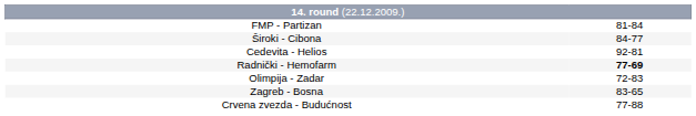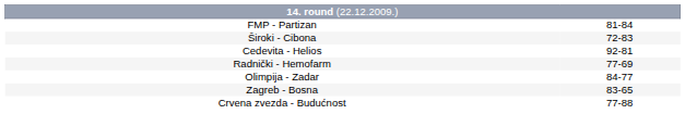Široki - Cibona | column 2: 84-77 -> 72-83
Radnički - Hemofarm | column 2: bold -> normal
Olimpija - Zadar | column 2: 72-83 -> 84-77
